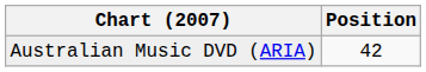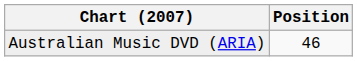Australian Music DVD (ARIA) | Position: 42 -> 46
